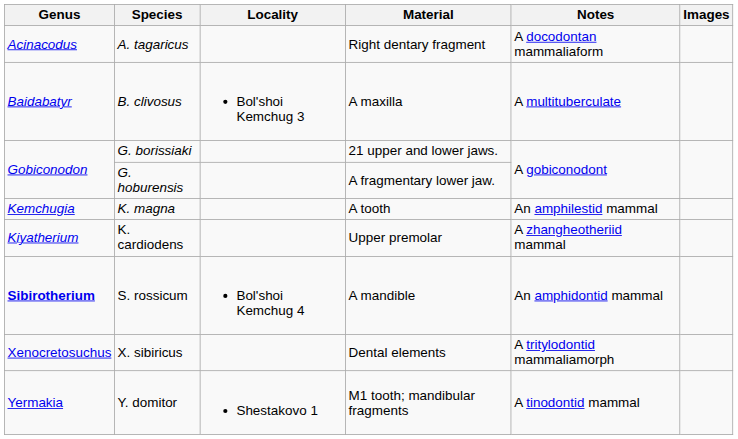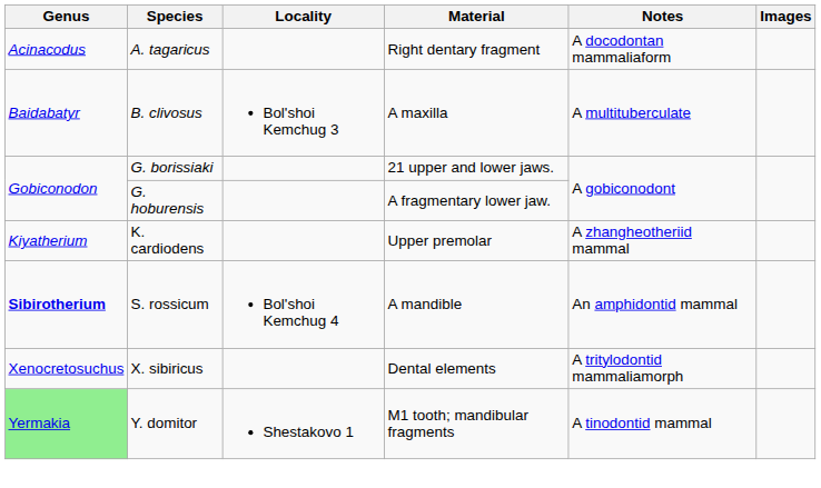- row: Kemchugia | K. magna | A tooth | An amphilestid mammal
Y. domitor | Genus: no background -> lightgreen background
